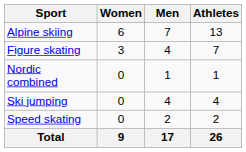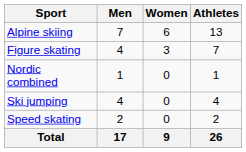columns swapped: Men <-> Women
